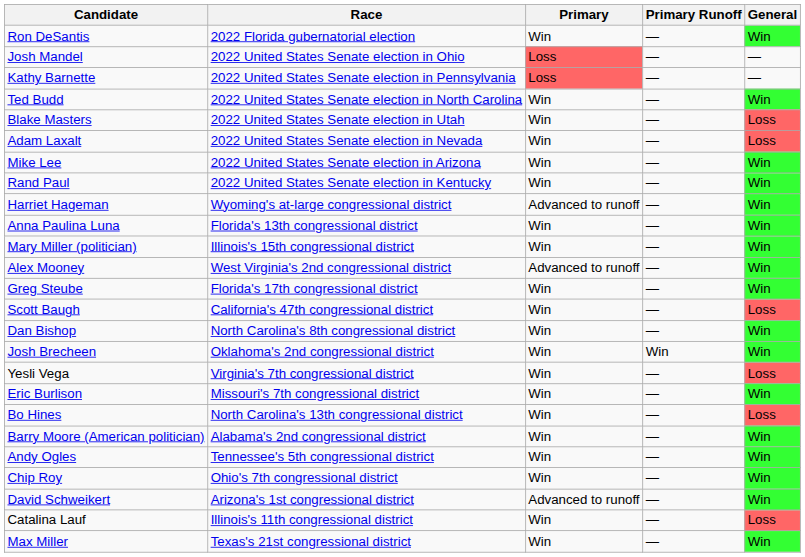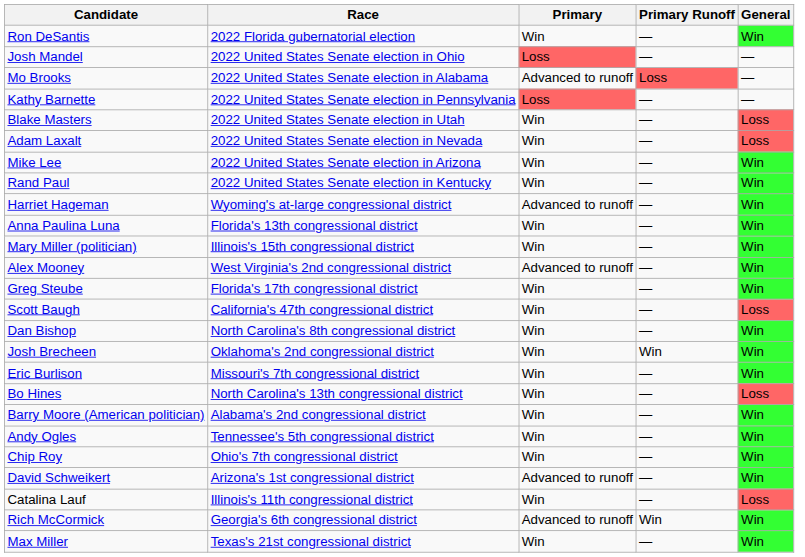+ row: Mo Brooks | 2022 United States Senate election in Alabama | Advanced to runoff | Loss | —
- row: Ted Budd | 2022 United States Senate election in North Carolina | Win | — | Win
- row: Yesli Vega | Virginia's 7th congressional district | Win | — | Loss
+ row: Rich McCormick | Georgia's 6th congressional district | Advanced to runoff | Win | Win
